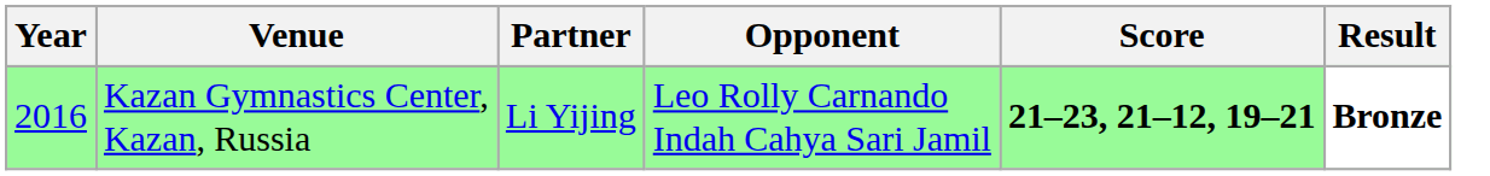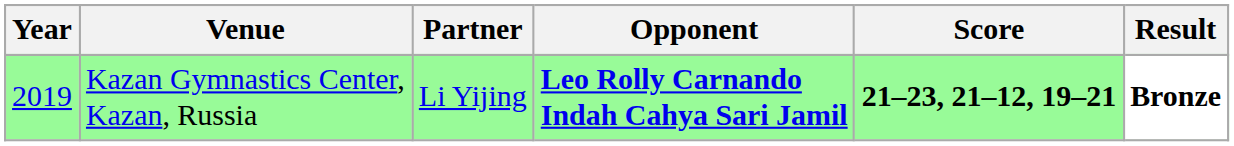Kazan Gymnastics Center, Kazan, Russia | Year: 2016 -> 2019
Kazan Gymnastics Center, Kazan, Russia | Opponent: normal -> bold
